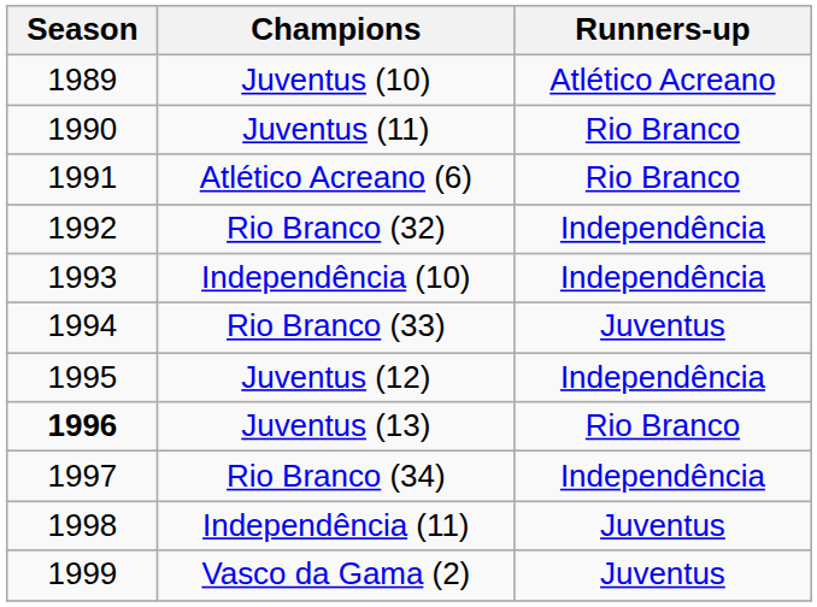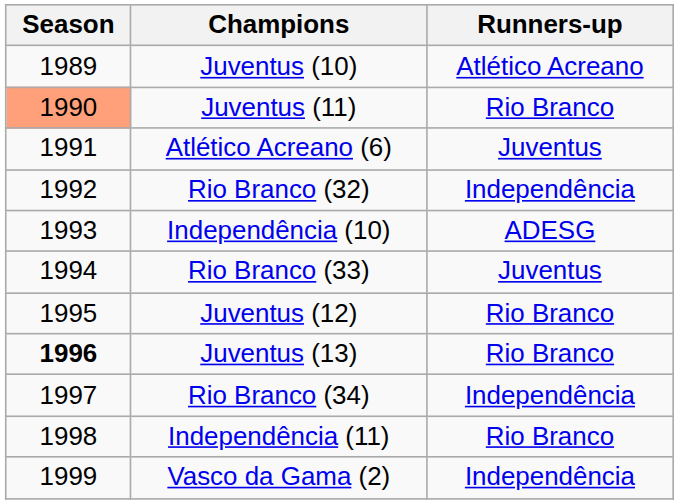Juventus (11) | Season: no background -> lightsalmon background
Atlético Acreano (6) | Runners-up: Rio Branco -> Juventus
Independência (10) | Runners-up: Independência -> ADESG
Juventus (12) | Runners-up: Independência -> Rio Branco
Independência (11) | Runners-up: Juventus -> Rio Branco
Vasco da Gama (2) | Runners-up: Juventus -> Independência
